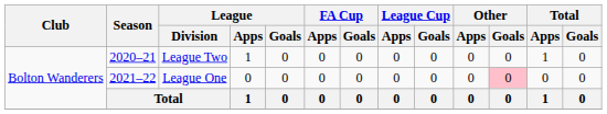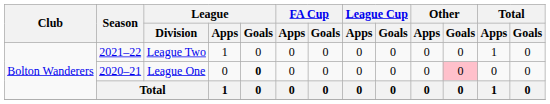League Two | Season: 2020–21 -> 2021–22
League One | Season: 2021–22 -> 2020–21
League One | League / Goals: normal -> bold
